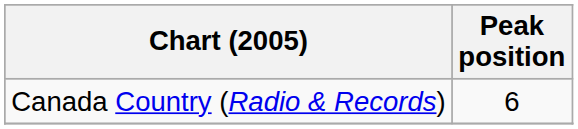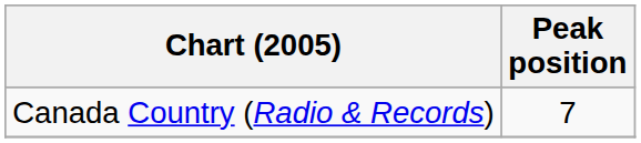Canada Country (Radio & Records) | Peak position: 6 -> 7
